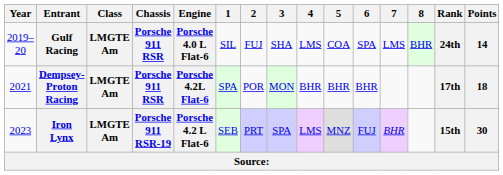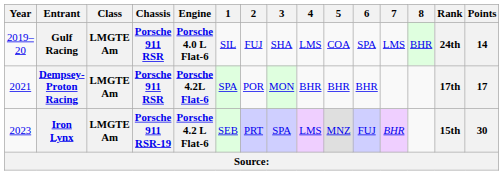Dempsey-Proton Racing | Points: 18 -> 17
